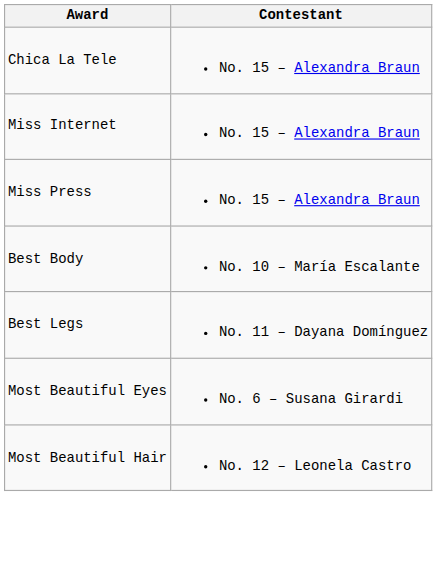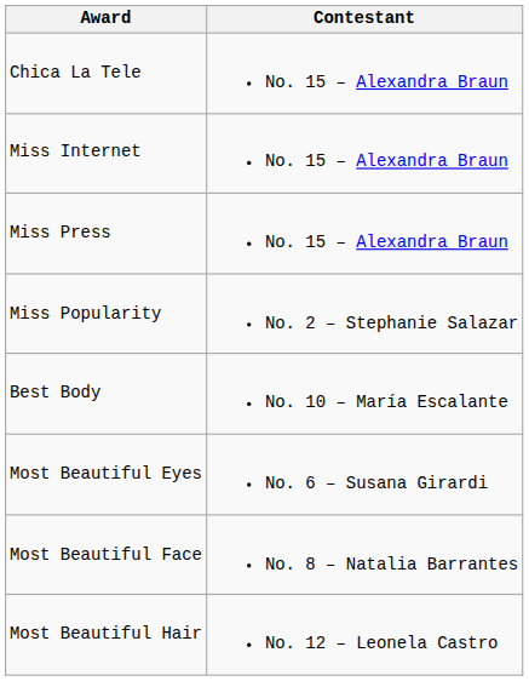+ row: Miss Popularity | No. 2 – Stephanie Salazar
- row: Best Legs | No. 11 – Dayana Domínguez
+ row: Most Beautiful Face | No. 8 – Natalia Barrantes
